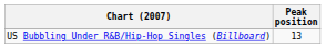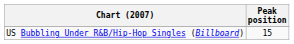US Bubbling Under R&B/Hip-Hop Singles (Billboard) | Peak position: 13 -> 15
